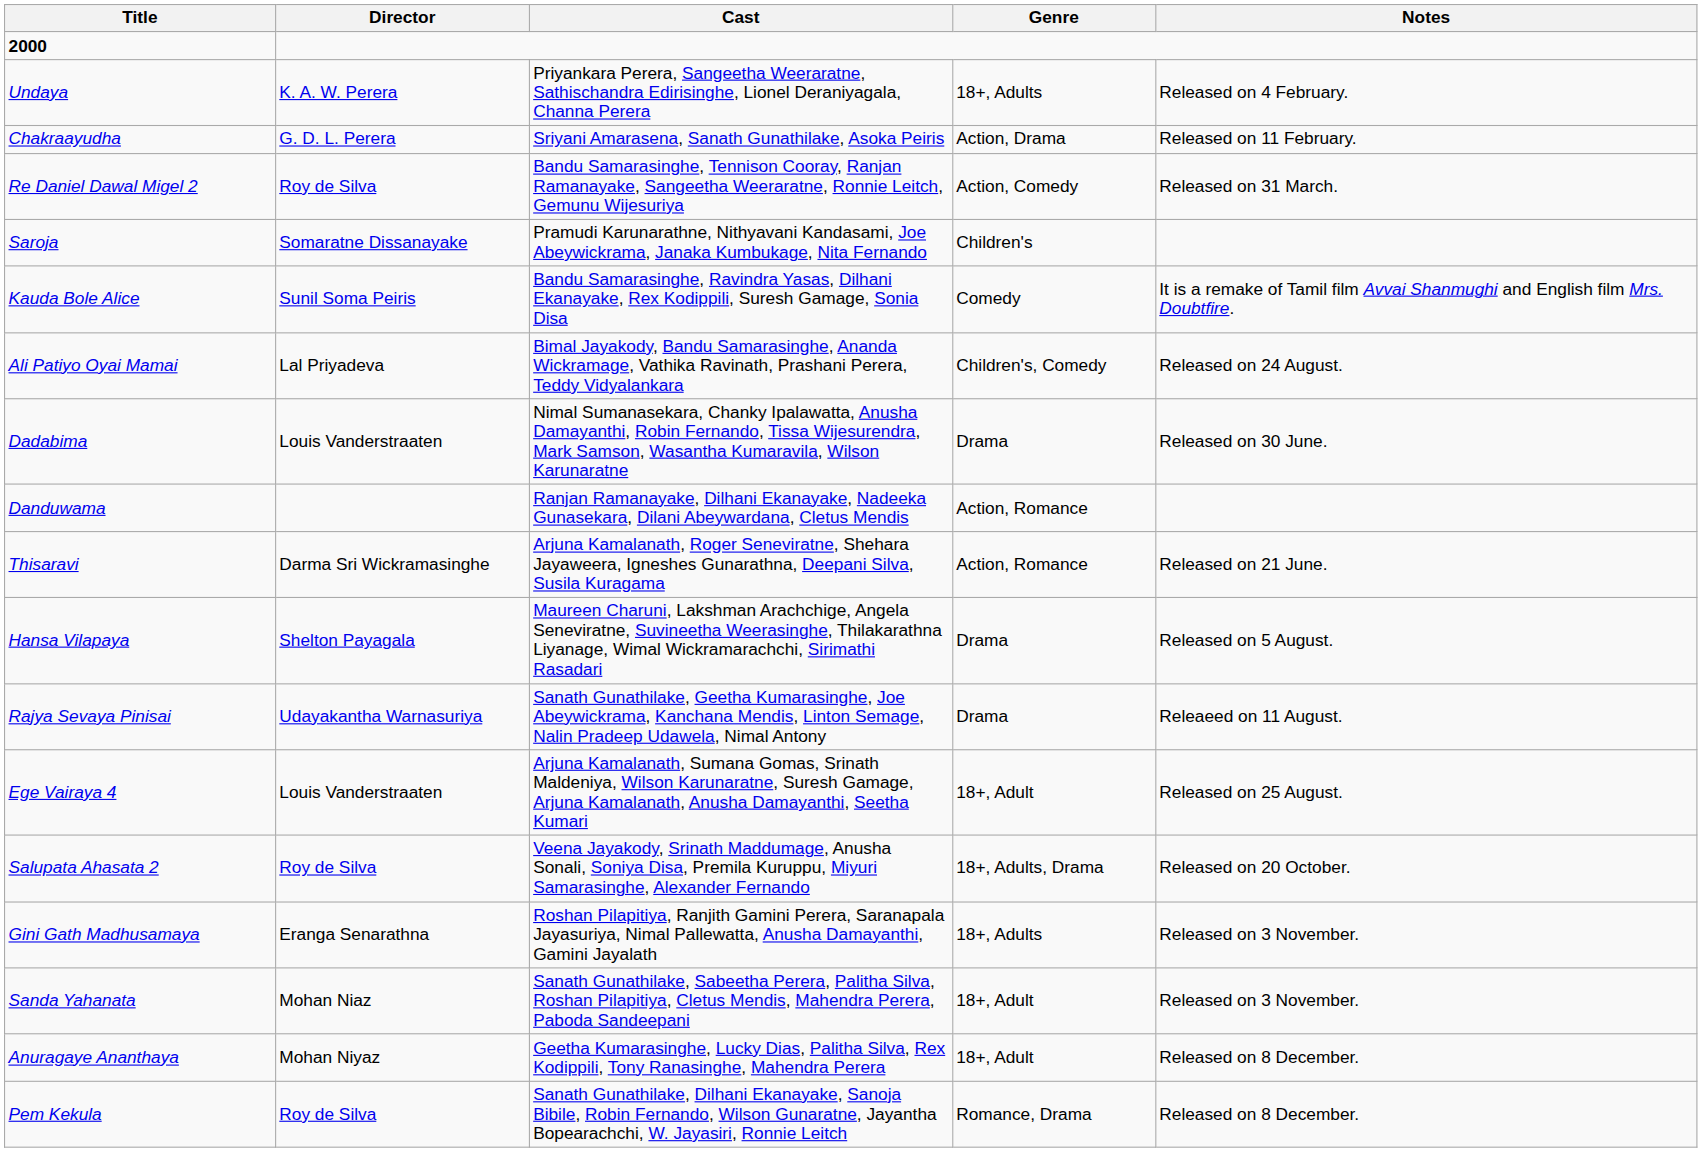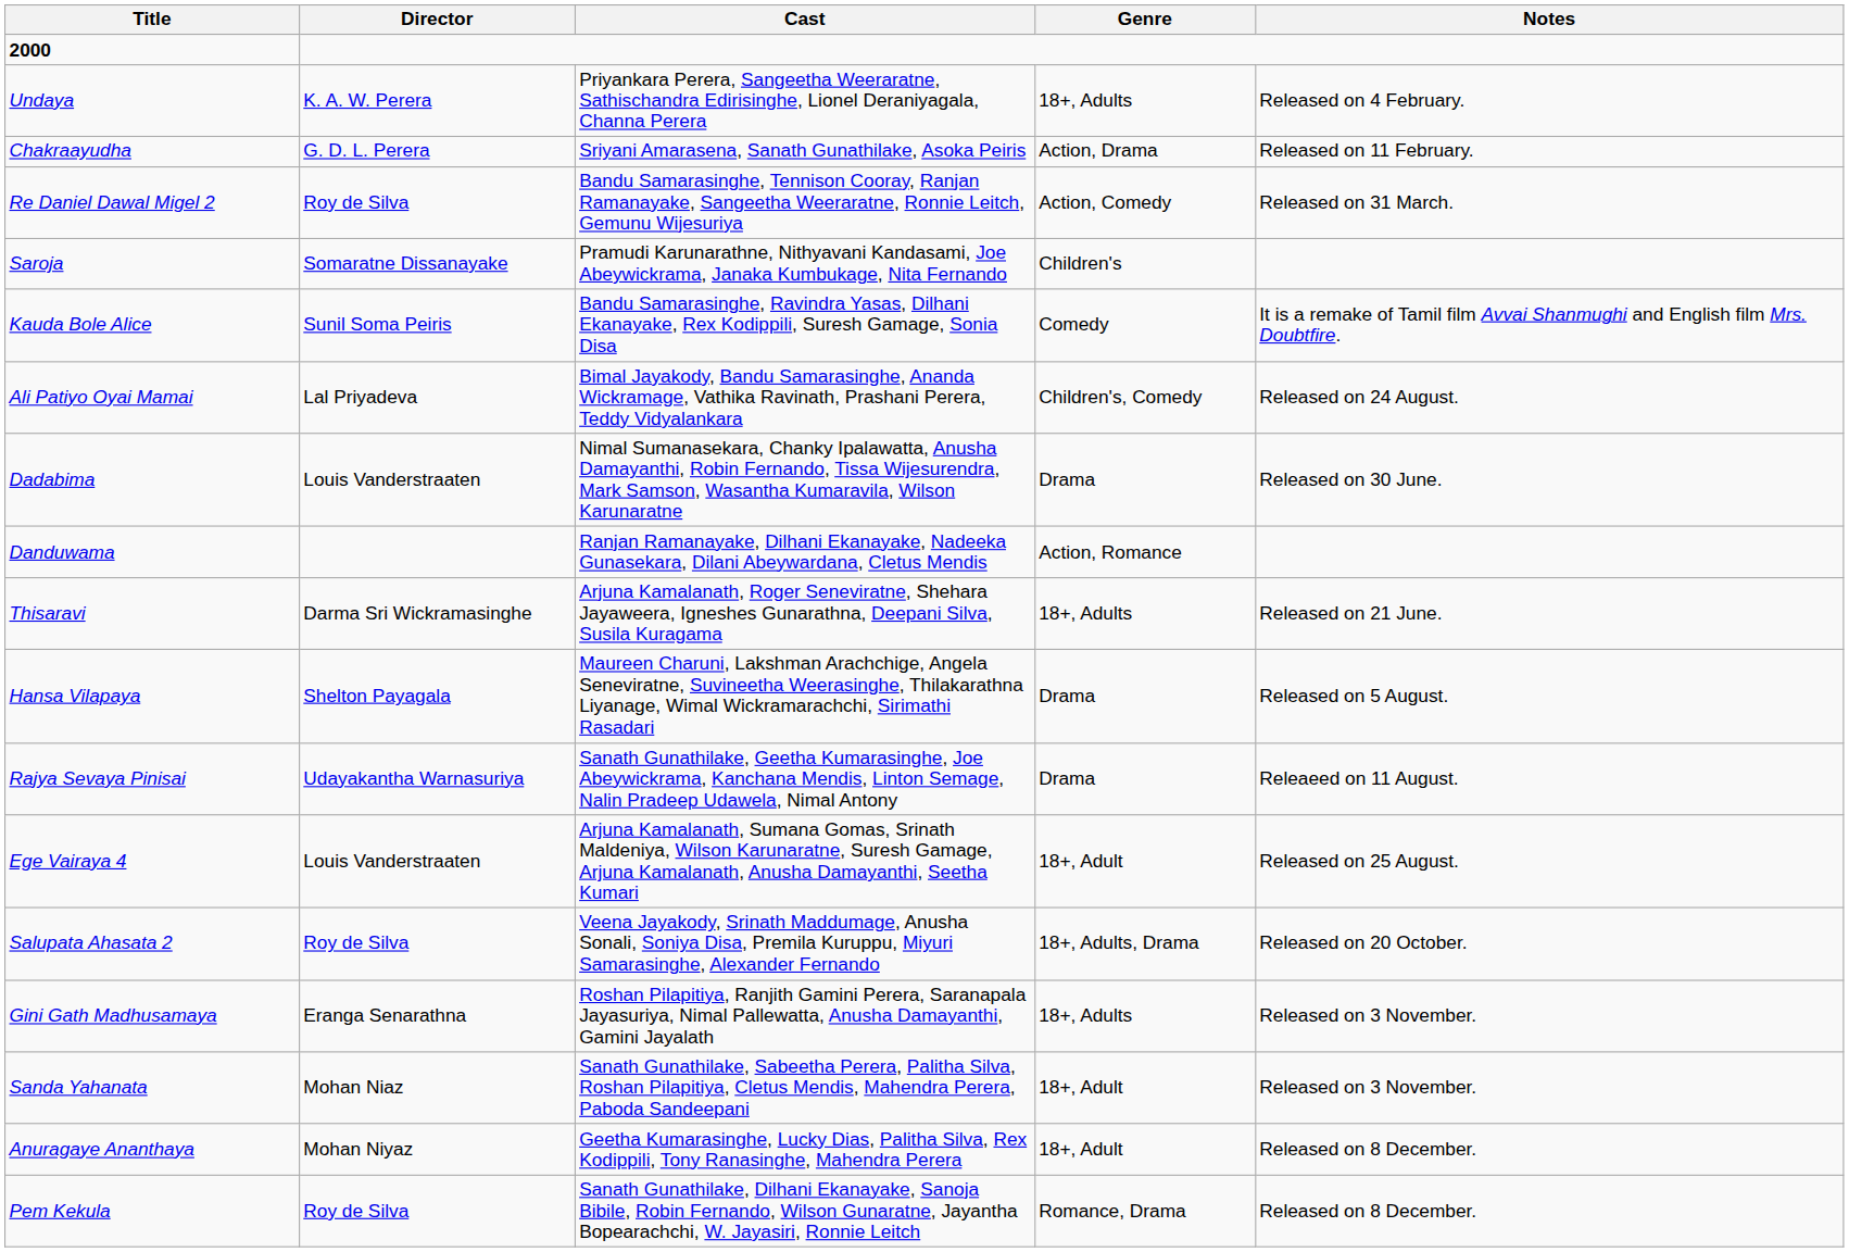Thisaravi | Genre: Action, Romance -> 18+, Adults
